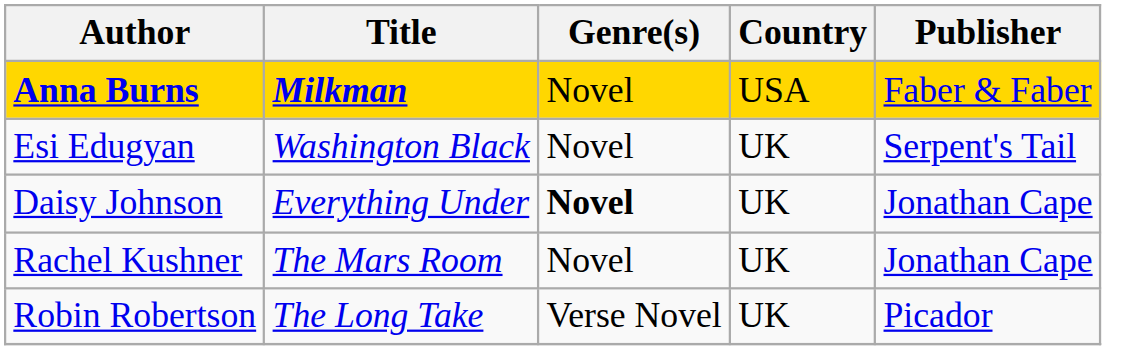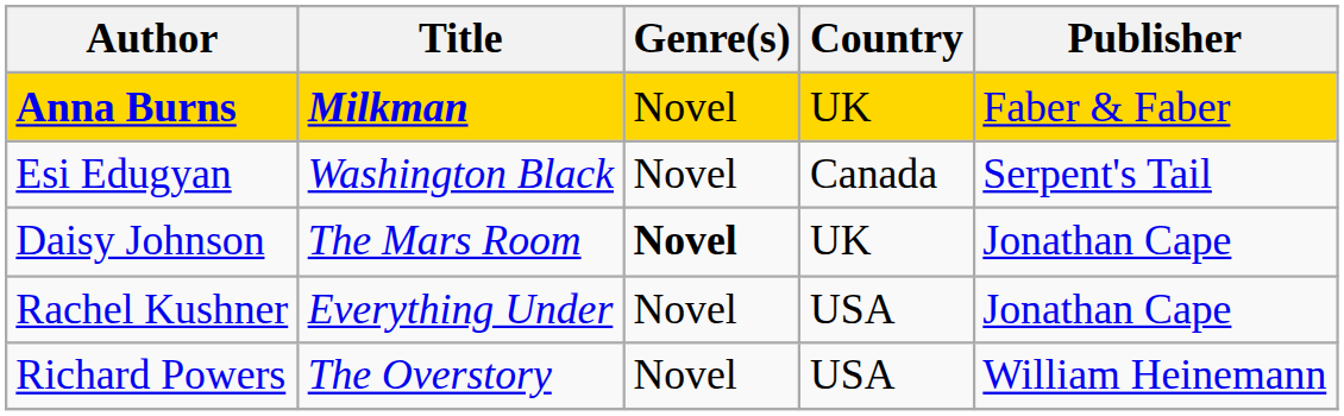Anna Burns | Country: USA -> UK
Esi Edugyan | Country: UK -> Canada
Daisy Johnson | Title: Everything Under -> The Mars Room
Rachel Kushner | Title: The Mars Room -> Everything Under
Rachel Kushner | Country: UK -> USA
+ row: Richard Powers | The Overstory | Novel | USA | William Heinemann
- row: Robin Robertson | The Long Take | Verse Novel | UK | Picador
